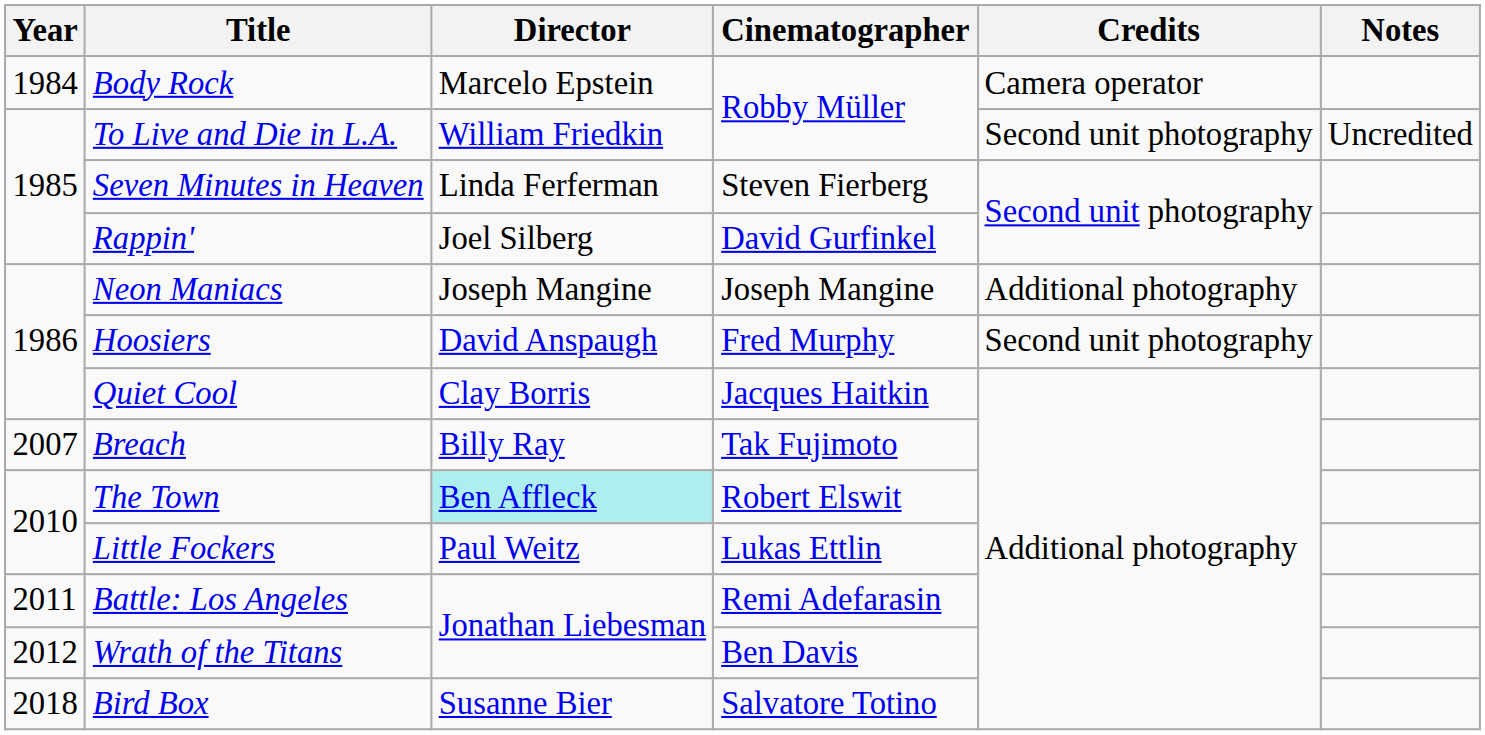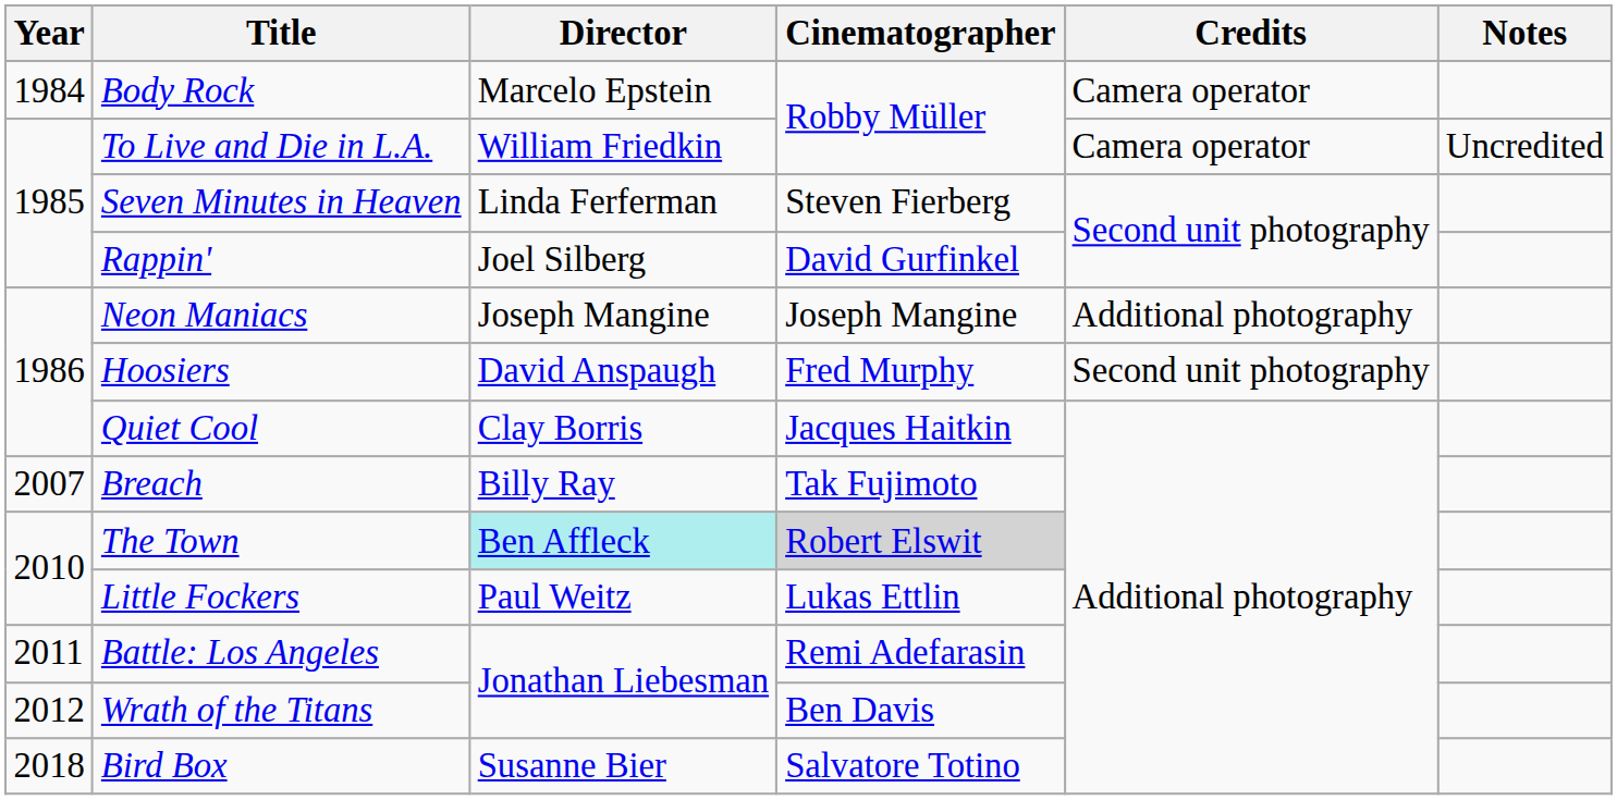To Live and Die in L.A. | Credits: Second unit photography -> Camera operator
The Town | Cinematographer: no background -> lightgrey background
